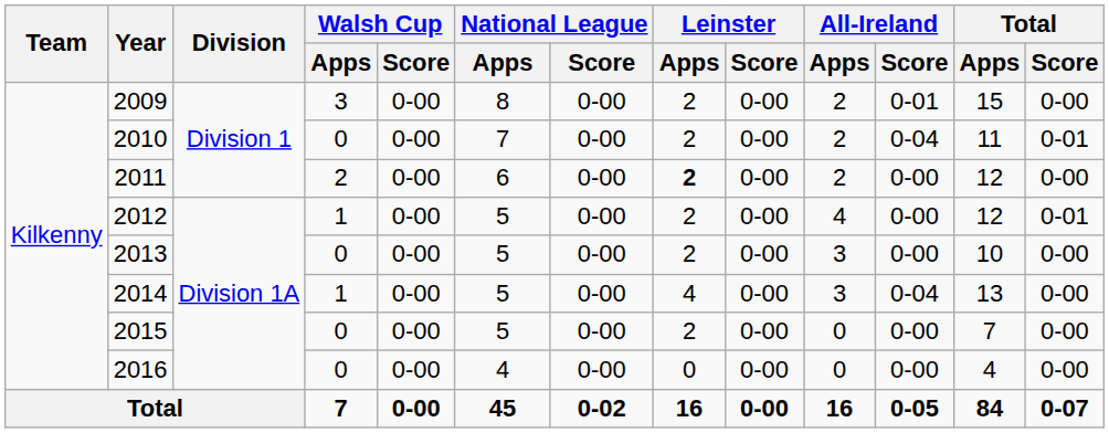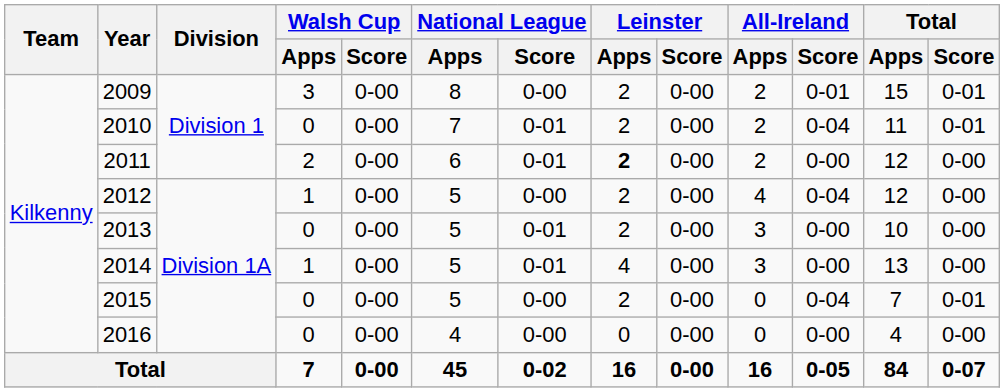2009 | Total / Score: 0-00 -> 0-01
2010 | National League / Score: 0-00 -> 0-01
2011 | National League / Score: 0-00 -> 0-01
2012 | All-Ireland / Score: 0-00 -> 0-04
2012 | Total / Score: 0-01 -> 0-00
2013 | National League / Score: 0-00 -> 0-01
2014 | National League / Score: 0-00 -> 0-01
2014 | All-Ireland / Score: 0-04 -> 0-00
2015 | All-Ireland / Score: 0-00 -> 0-04
2015 | Total / Score: 0-00 -> 0-01
